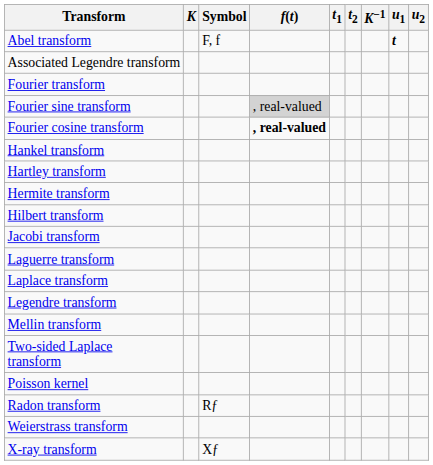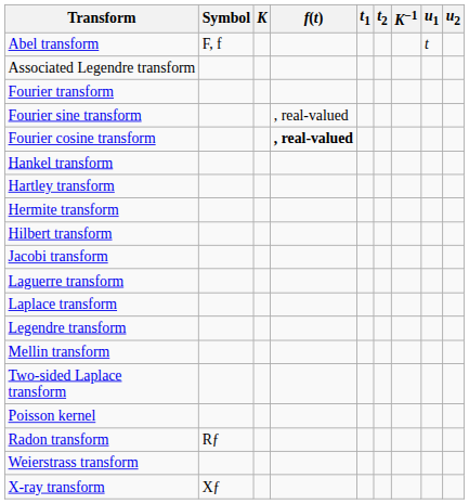columns swapped: Symbol <-> K
Abel transform | u1: bold -> normal
Fourier sine transform | f(t): lightgrey background -> no background
